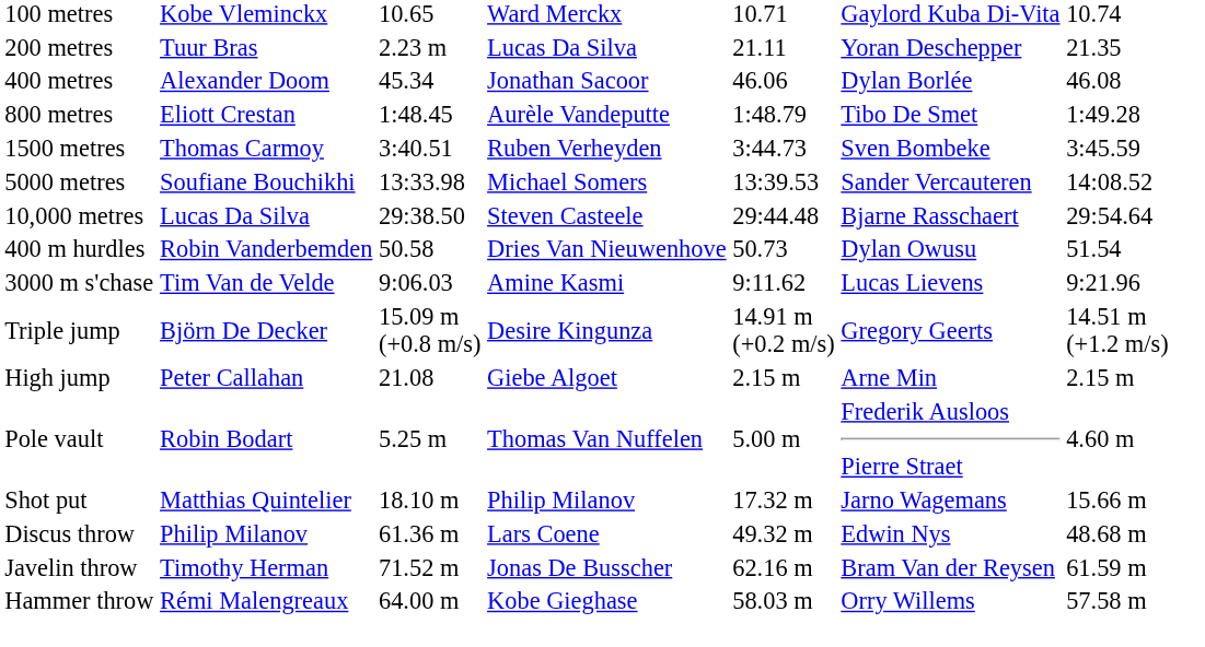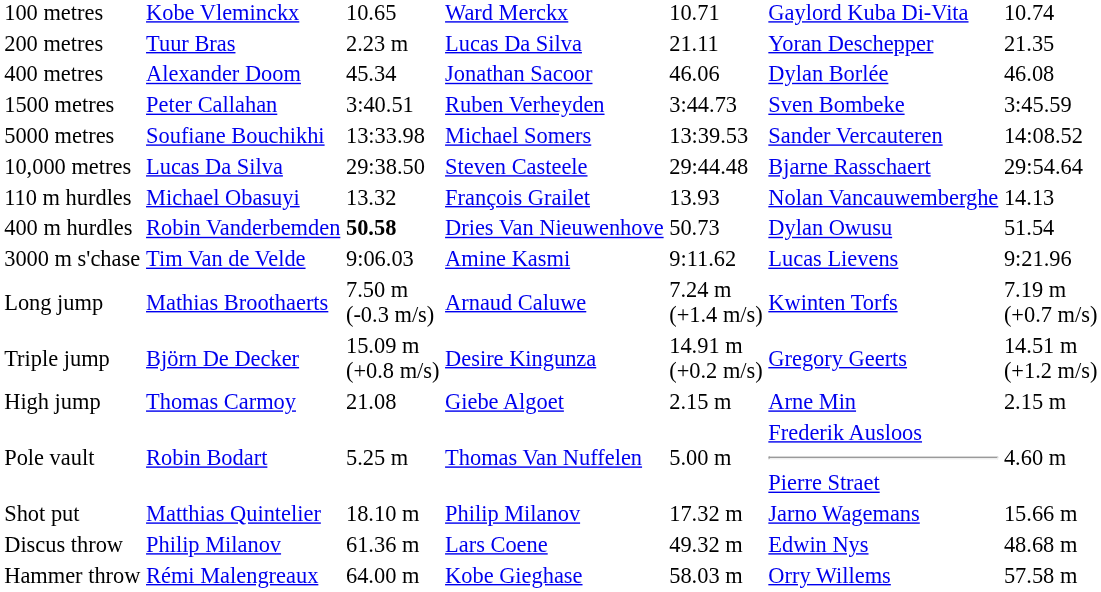- row: 800 metres | Eliott Crestan | 1:48.45 | Aurèle Vandeputte | 1:48.79 | Tibo De Smet | 1:49.28
1500 metres | column 2: Thomas Carmoy -> Peter Callahan
+ row: 110 m hurdles | Michael Obasuyi | 13.32 | François Grailet | 13.93 | Nolan Vancauwemberghe | 14.13
400 m hurdles | column 3: normal -> bold
+ row: Long jump | Mathias Broothaerts | 7.50 m (-0.3 m/s) | Arnaud Caluwe | 7.24 m (+1.4 m/s) | Kwinten Torfs | 7.19 m (+0.7 m/s)
High jump | column 2: Peter Callahan -> Thomas Carmoy
- row: Javelin throw | Timothy Herman | 71.52 m | Jonas De Busscher | 62.16 m | Bram Van der Reysen | 61.59 m
